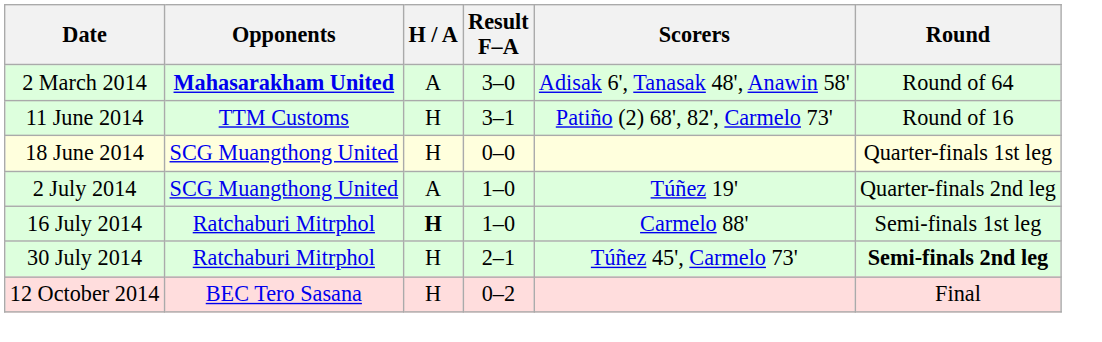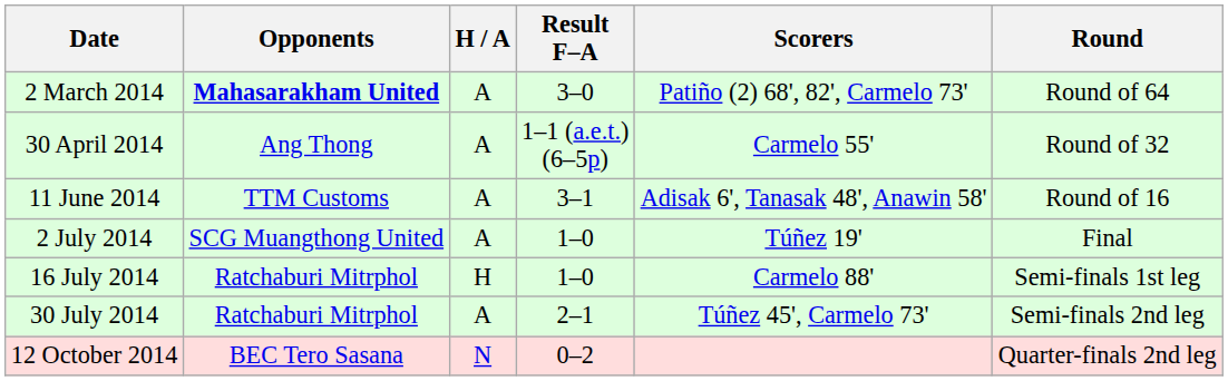2 March 2014 | Scorers: Adisak 6', Tanasak 48', Anawin 58' -> Patiño (2) 68', 82', Carmelo 73'
+ row: 30 April 2014 | Ang Thong | A | 1–1 (a.e.t.) (6–5p) | Carmelo 55' | Round of 32
11 June 2014 | H / A: H -> A
11 June 2014 | Scorers: Patiño (2) 68', 82', Carmelo 73' -> Adisak 6', Tanasak 48', Anawin 58'
- row: 18 June 2014 | SCG Muangthong United | H | 0–0 | Quarter-finals 1st leg
2 July 2014 | Round: Quarter-finals 2nd leg -> Final
16 July 2014 | H / A: bold -> normal
30 July 2014 | H / A: H -> A
30 July 2014 | Round: bold -> normal
12 October 2014 | H / A: H -> N
12 October 2014 | Round: Final -> Quarter-finals 2nd leg
